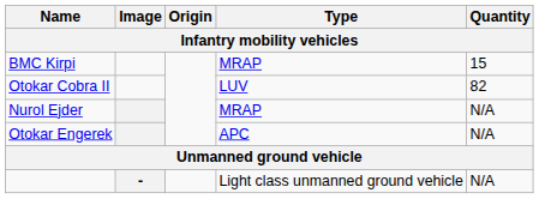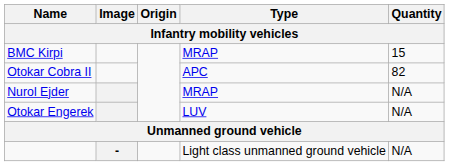Otokar Cobra II | Type: LUV -> APC
Otokar Engerek | Type: APC -> LUV
